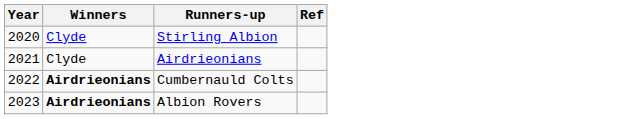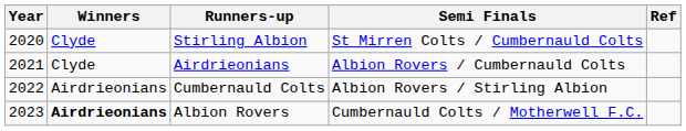+ column: Semi Finals | St Mirren Colts / Cumbernauld Colts | Albion Rovers / Cumbernauld Colts | Albion Rovers / Stirling Albion | Cumbernauld Colts / Motherwell F.C.
Cumbernauld Colts | Winners: bold -> normal
